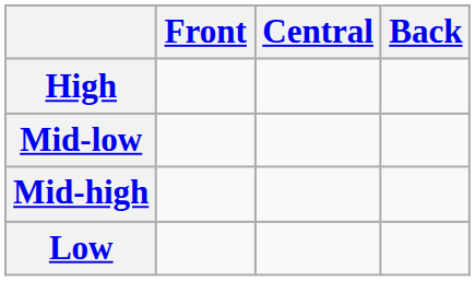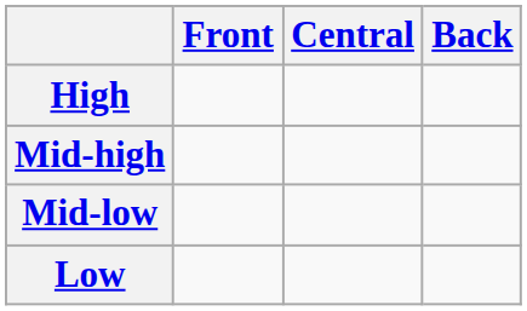rows swapped: Mid-high <-> Mid-low
